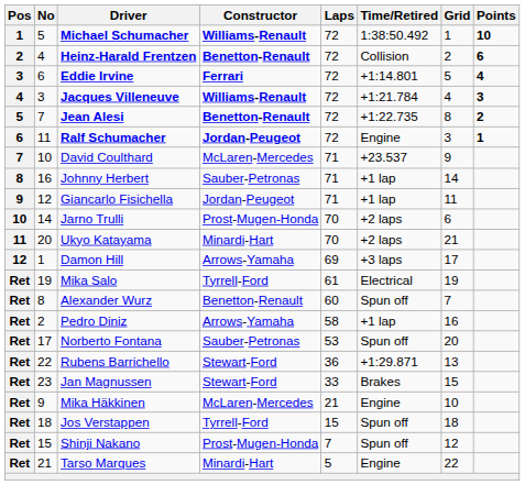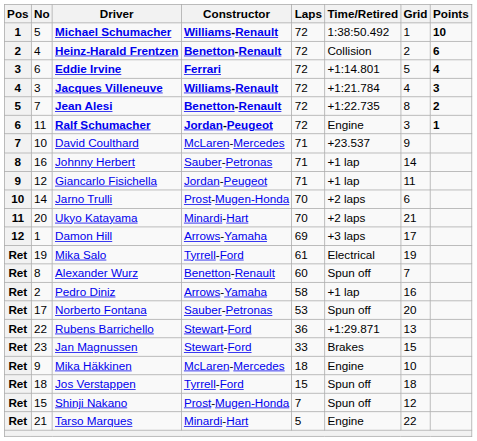Mika Häkkinen | Laps: 21 -> 18
